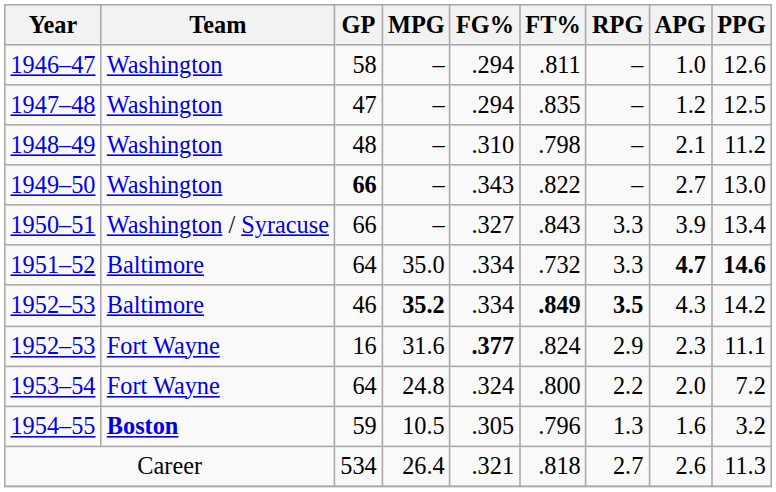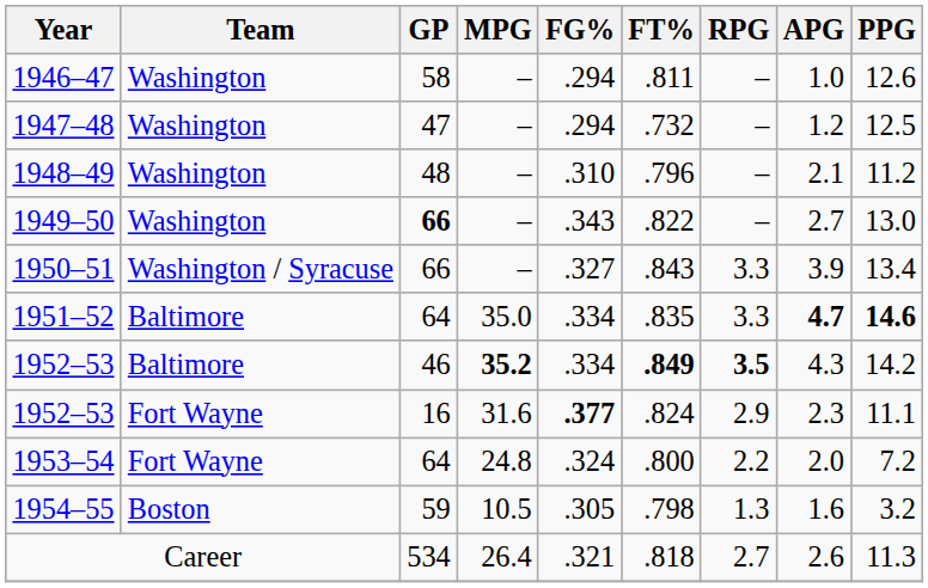1947–48 | FT%: .835 -> .732
1948–49 | FT%: .798 -> .796
1951–52 | FT%: .732 -> .835
1954–55 | Team: bold -> normal
1954–55 | FT%: .796 -> .798
